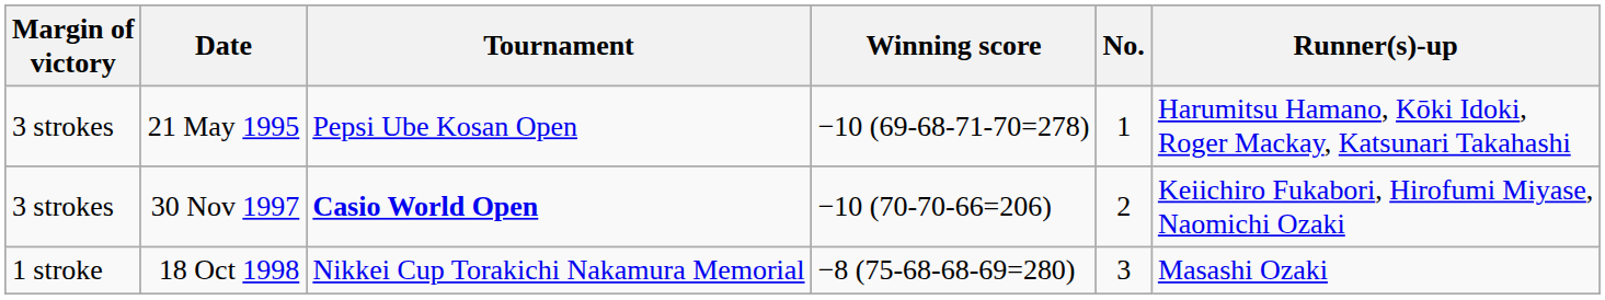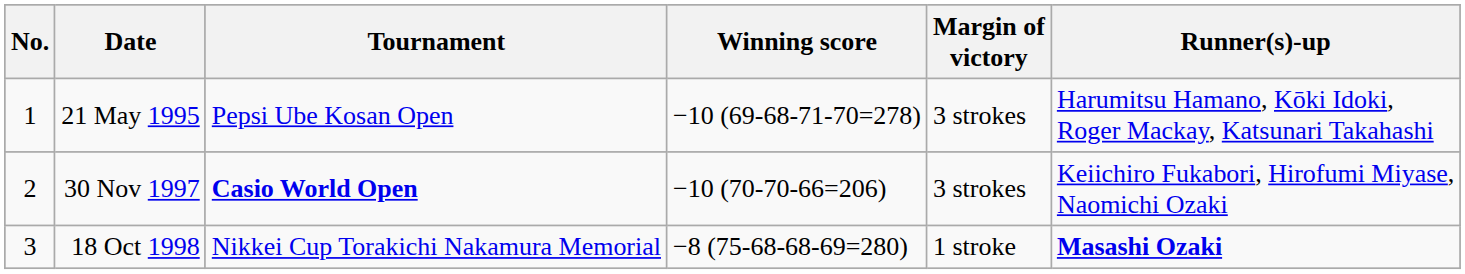columns swapped: No. <-> Margin of victory
18 Oct 1998 | Runner(s)-up: normal -> bold
